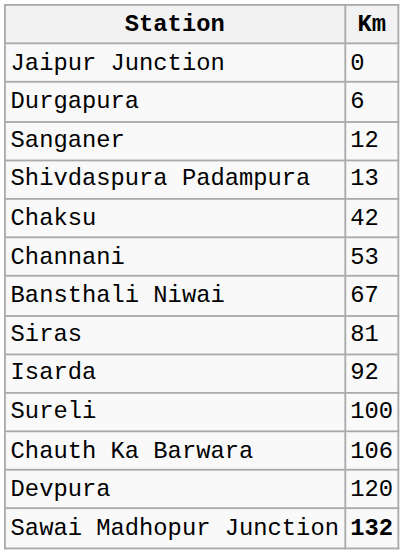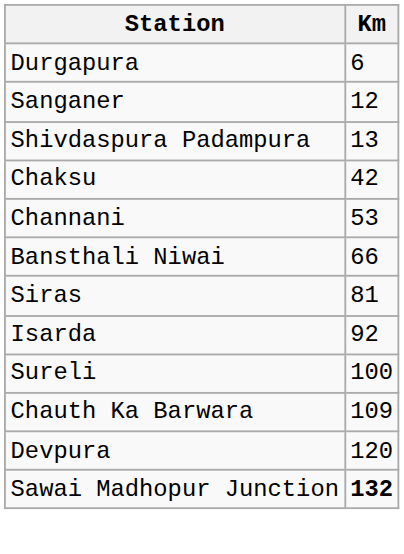- row: Jaipur Junction | 0
Bansthali Niwai | Km: 67 -> 66
Chauth Ka Barwara | Km: 106 -> 109
